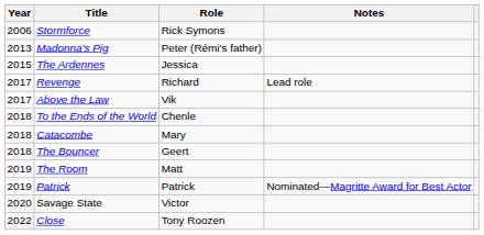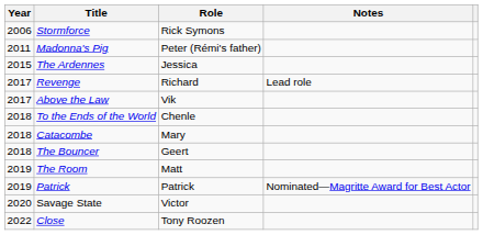Madonna's Pig | Year: 2013 -> 2011
